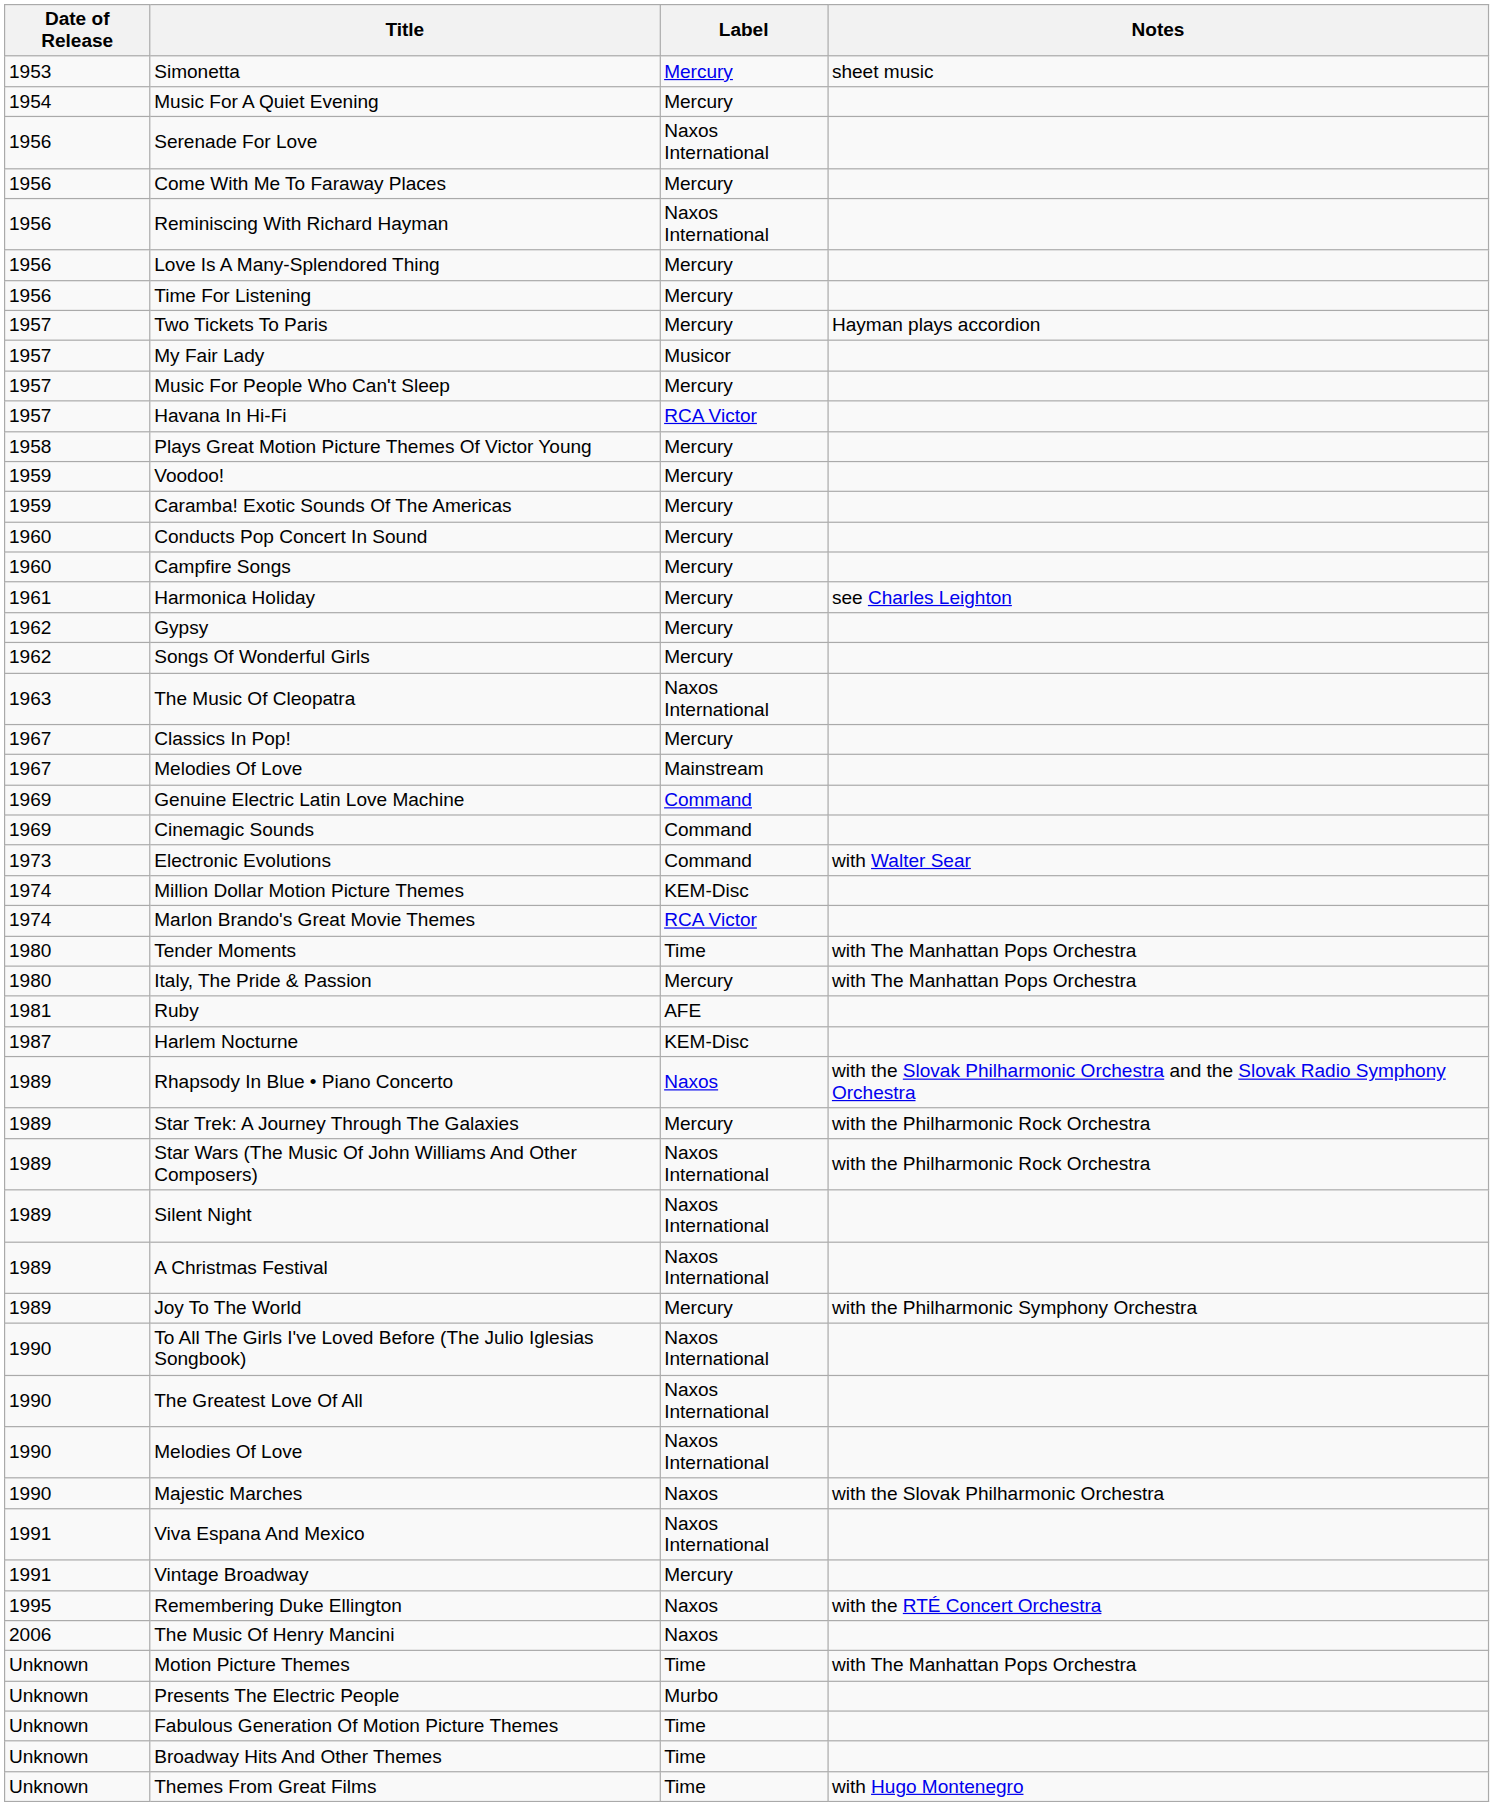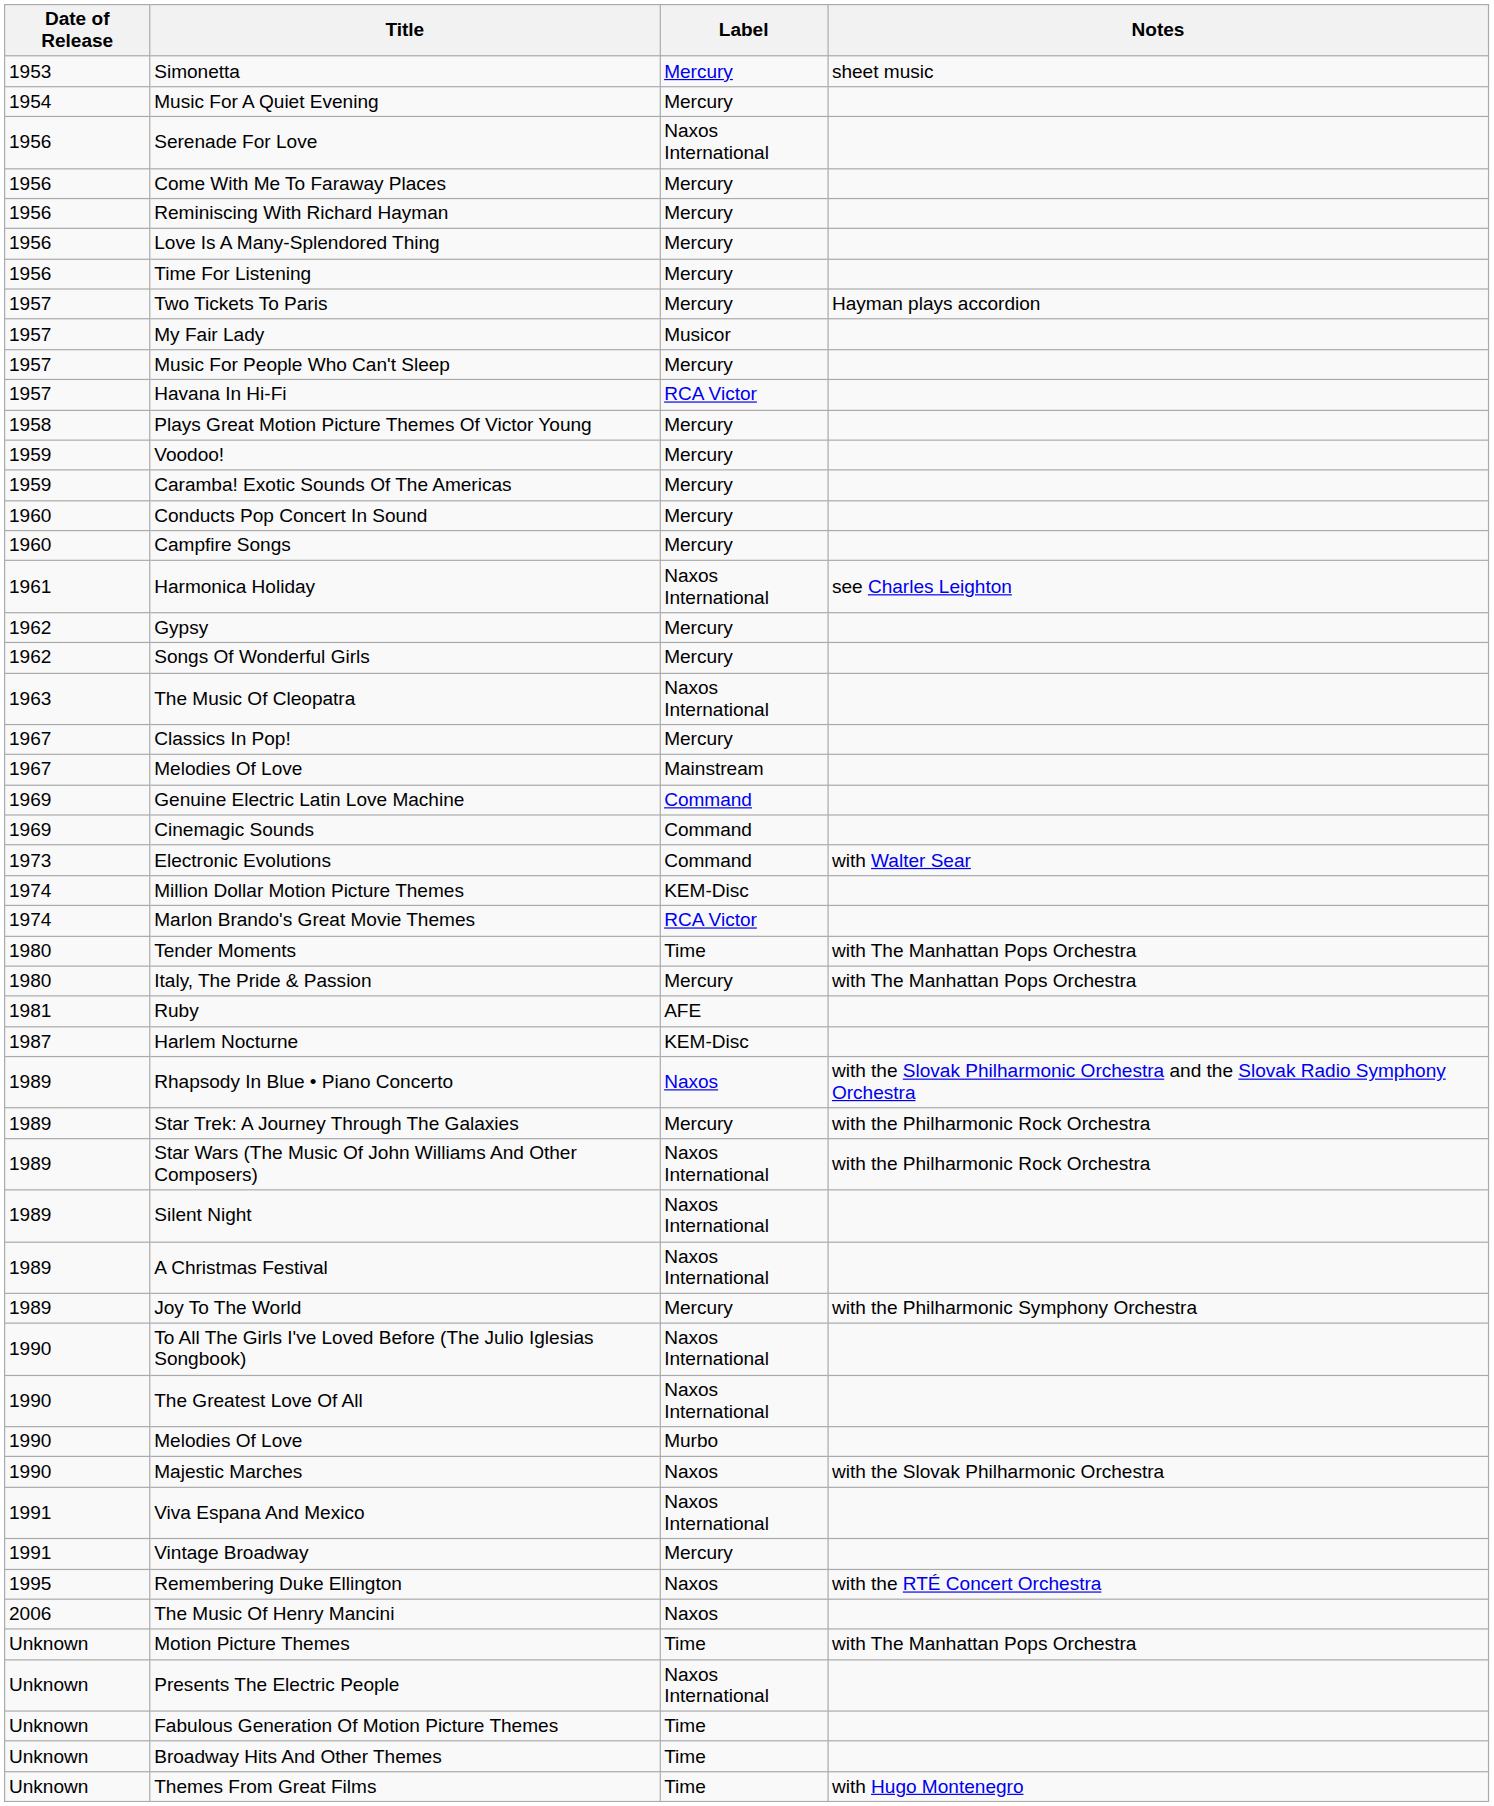Reminiscing With Richard Hayman | Label: Naxos International -> Mercury
Harmonica Holiday | Label: Mercury -> Naxos International
1990 / Melodies Of Love | Label: Naxos International -> Murbo
Presents The Electric People | Label: Murbo -> Naxos International
